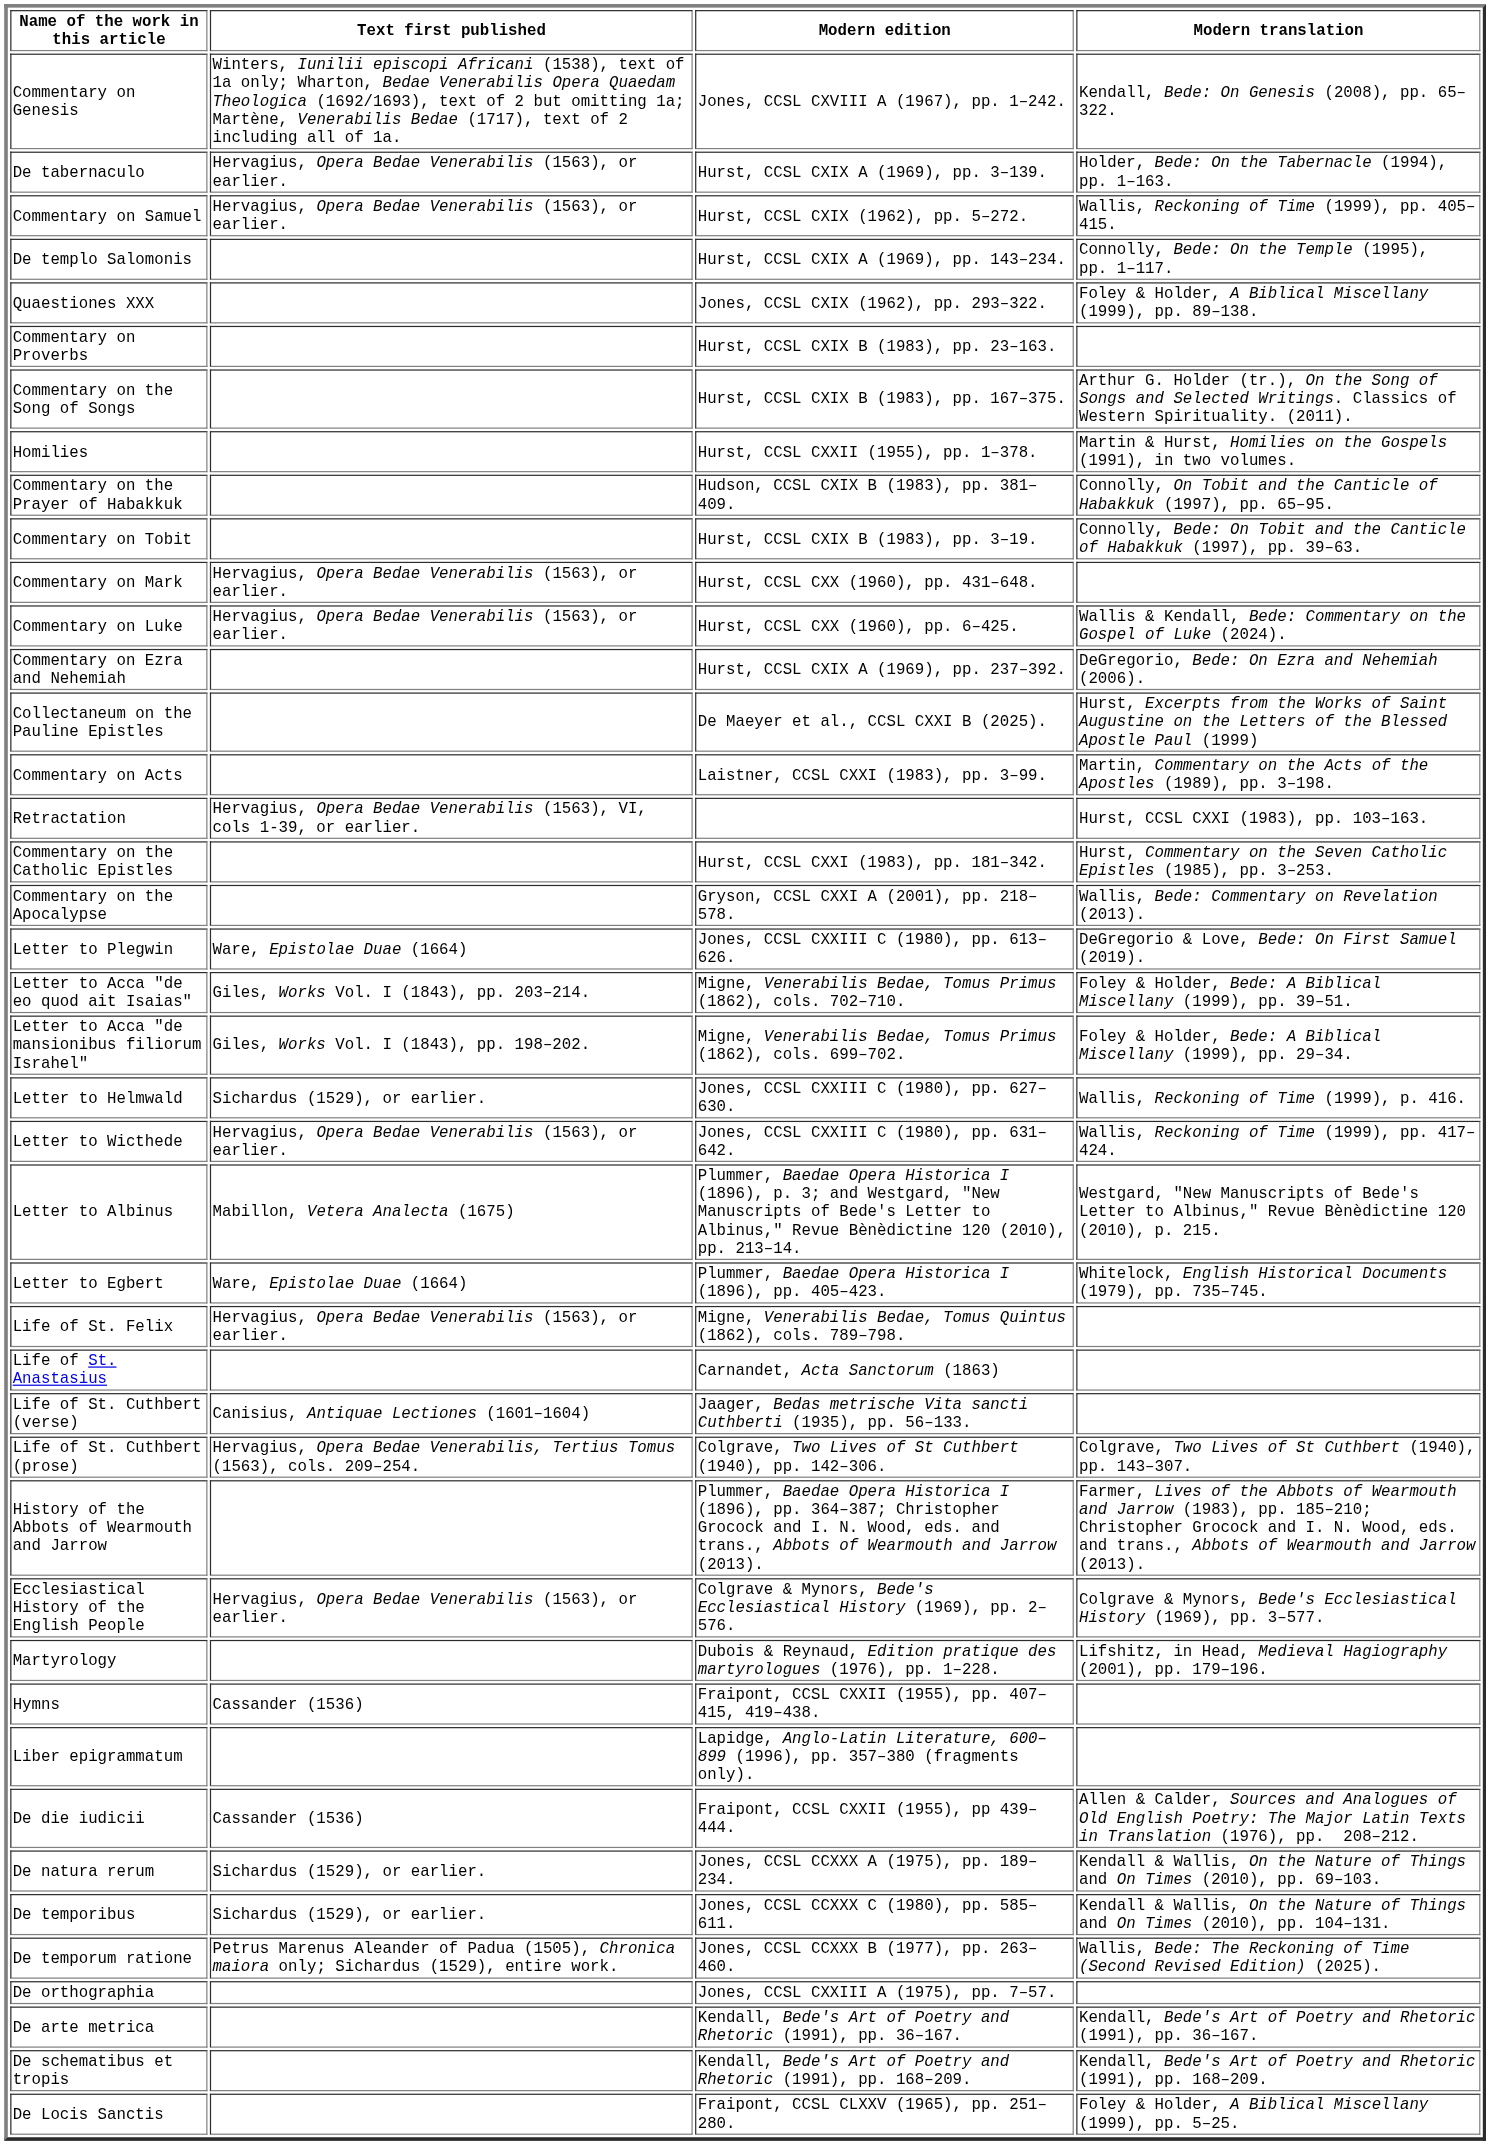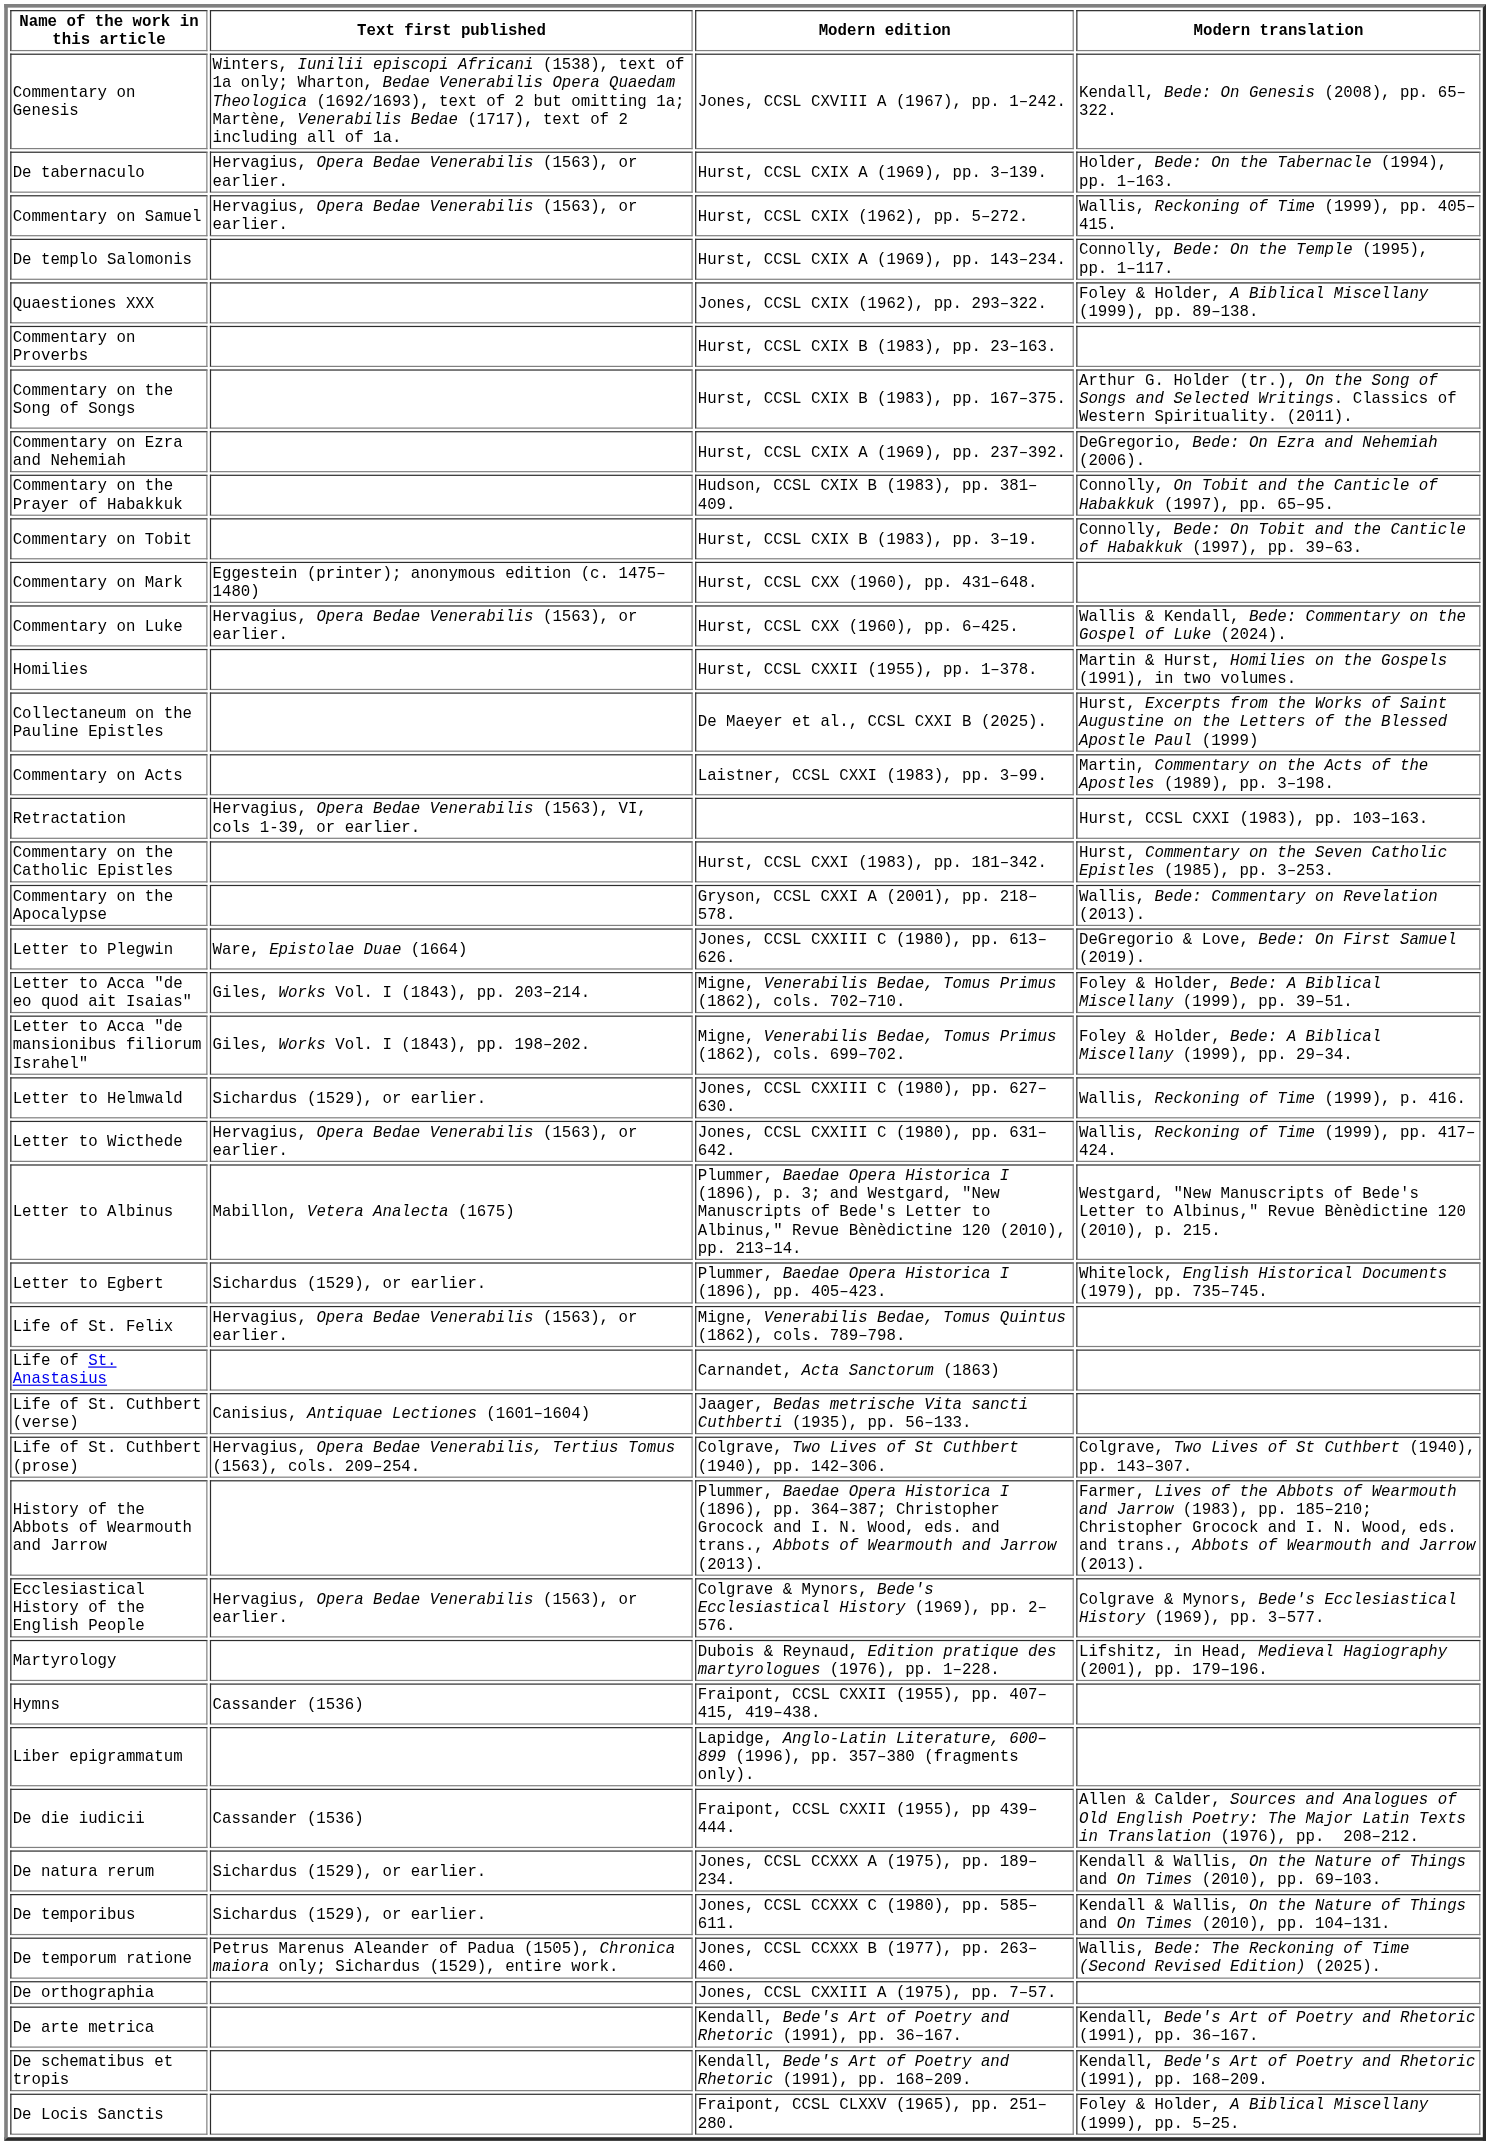rows swapped: Commentary on Ezra and Nehemiah <-> Homilies
Commentary on Mark | Text first published: Hervagius, Opera Bedae Venerabilis (1563), or earlier. -> Eggestein (printer); anonymous edition (c. 1475–1480)
Letter to Egbert | Text first published: Ware, Epistolae Duae (1664) -> Sichardus (1529), or earlier.
